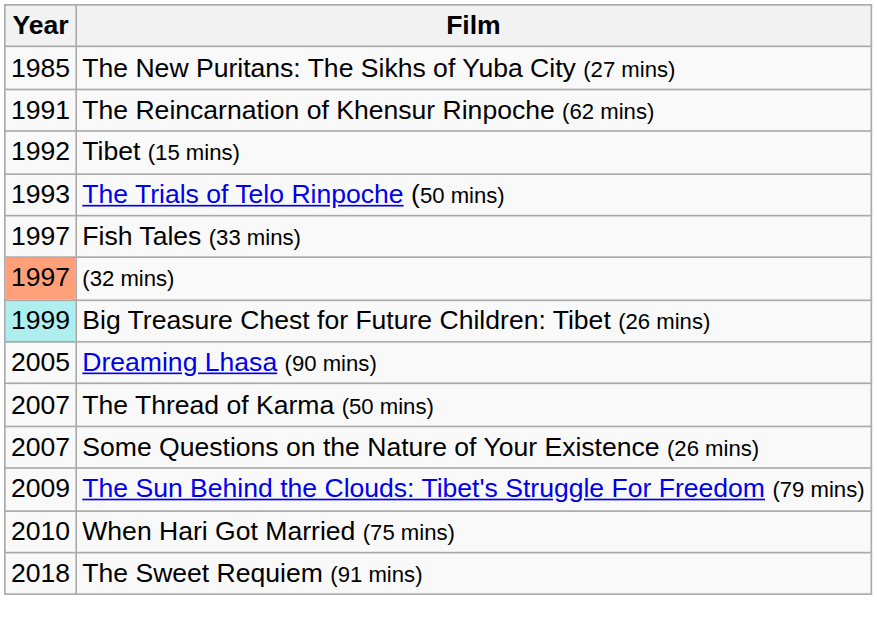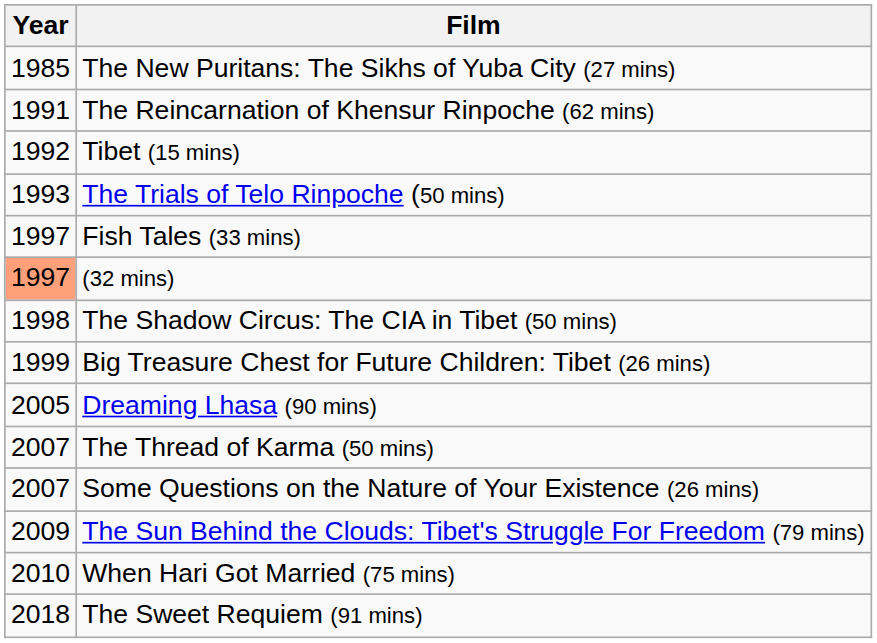+ row: 1998 | The Shadow Circus: The CIA in Tibet (50 mins)
Big Treasure Chest for Future Children: Tibet (26 mins) | Year: paleturquoise background -> no background
